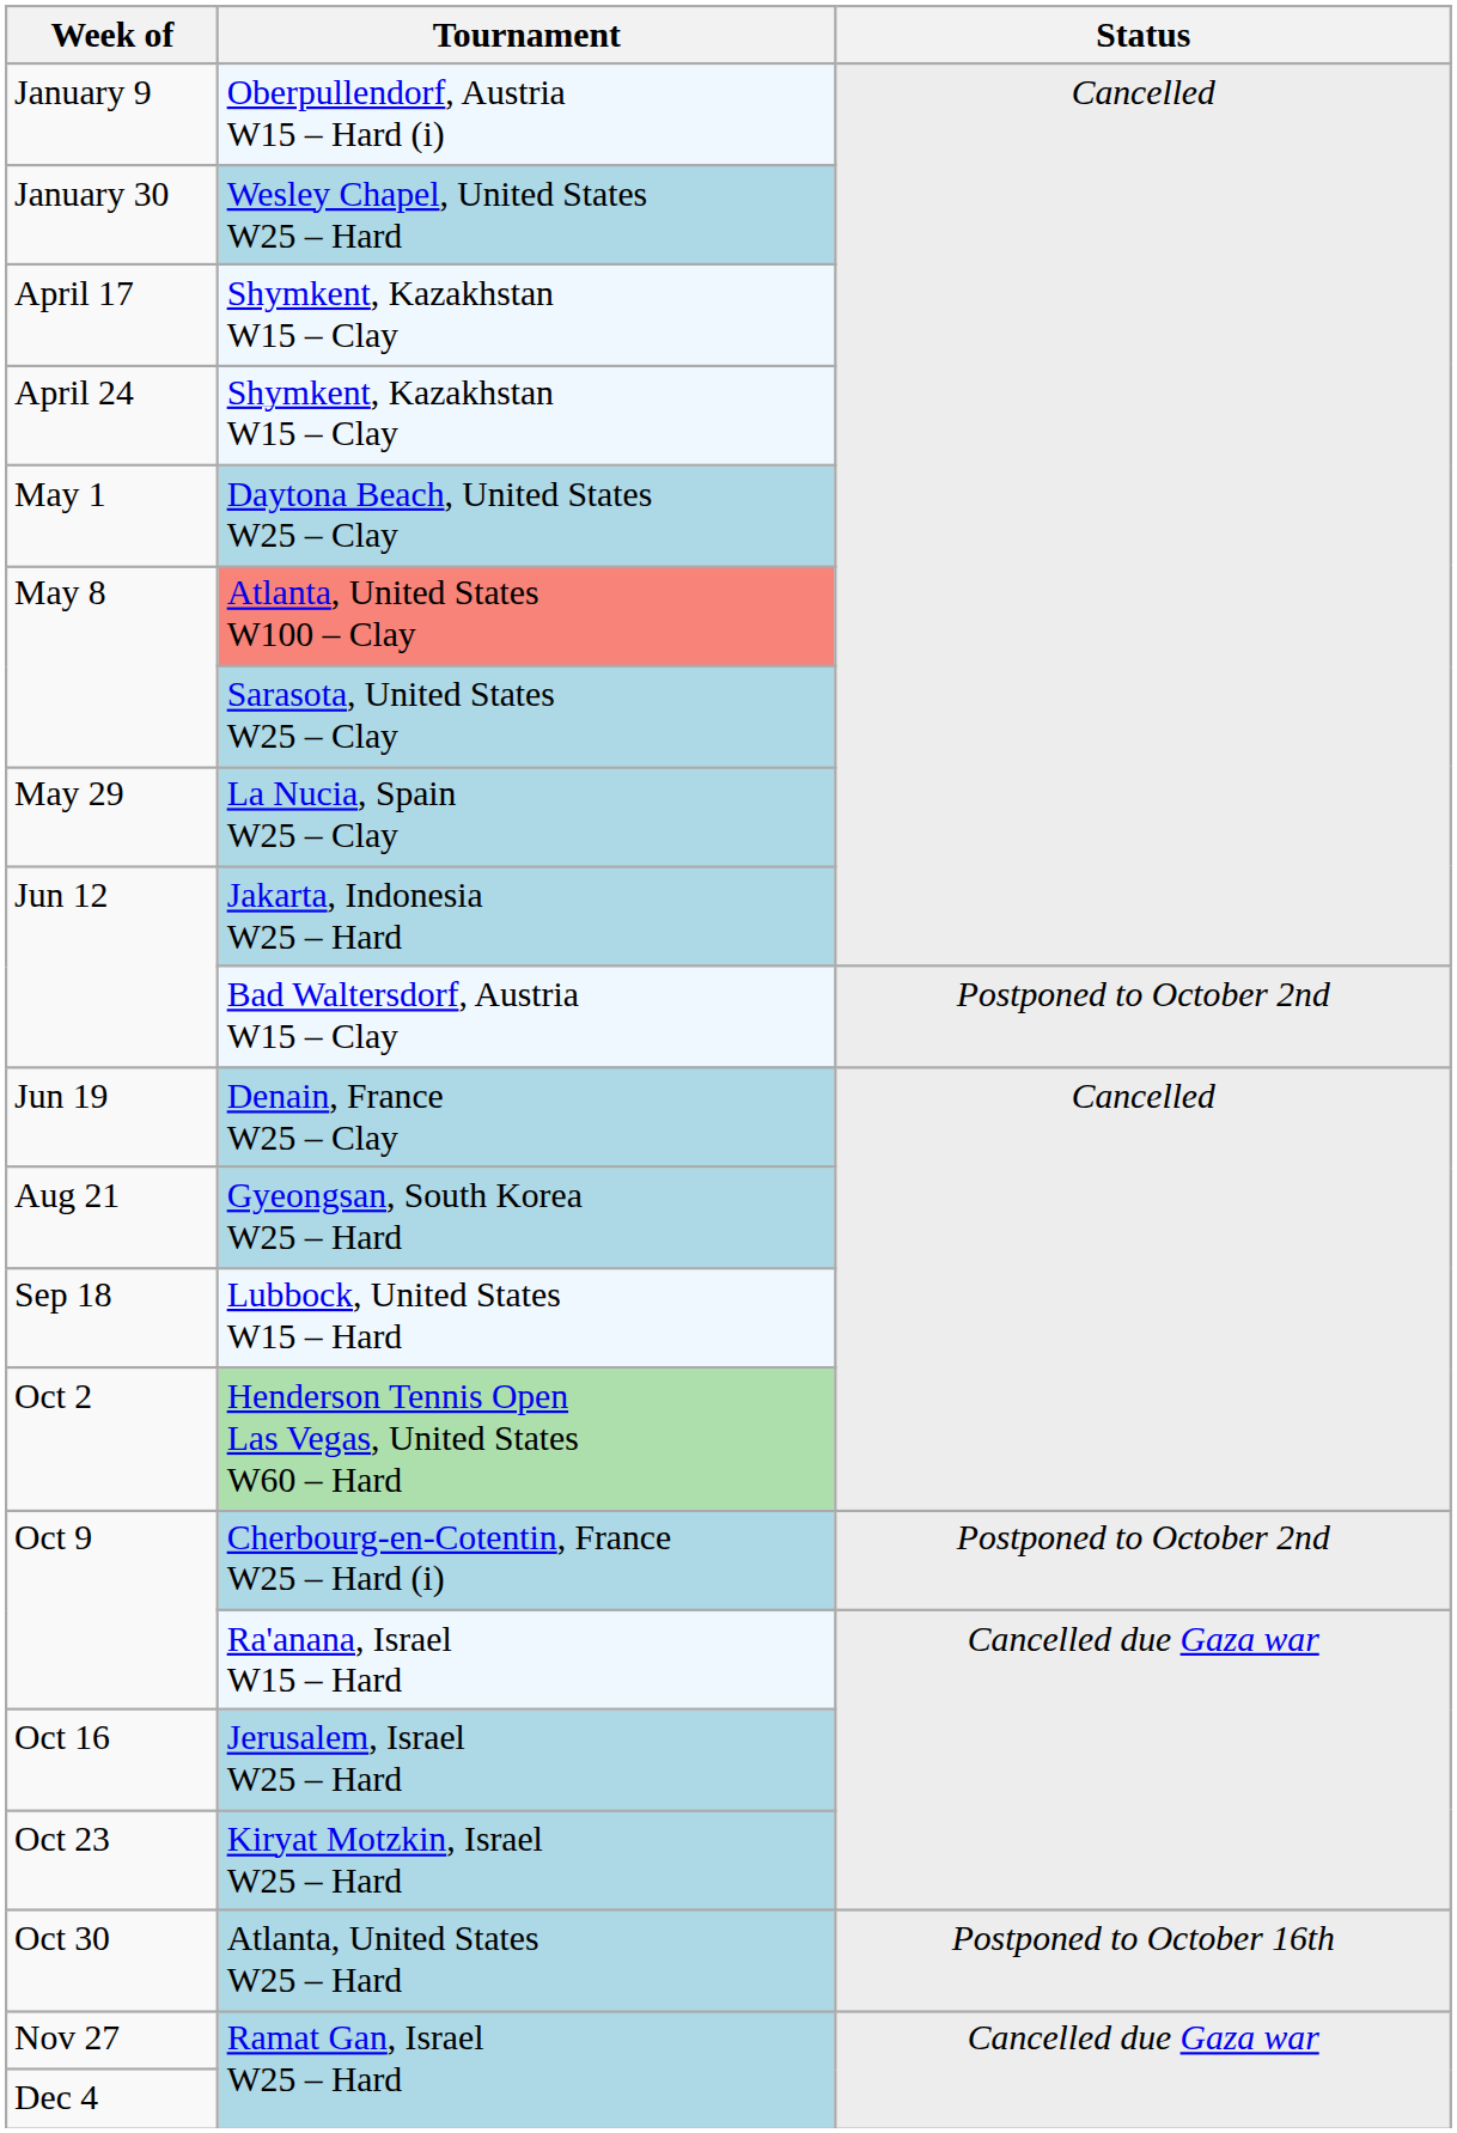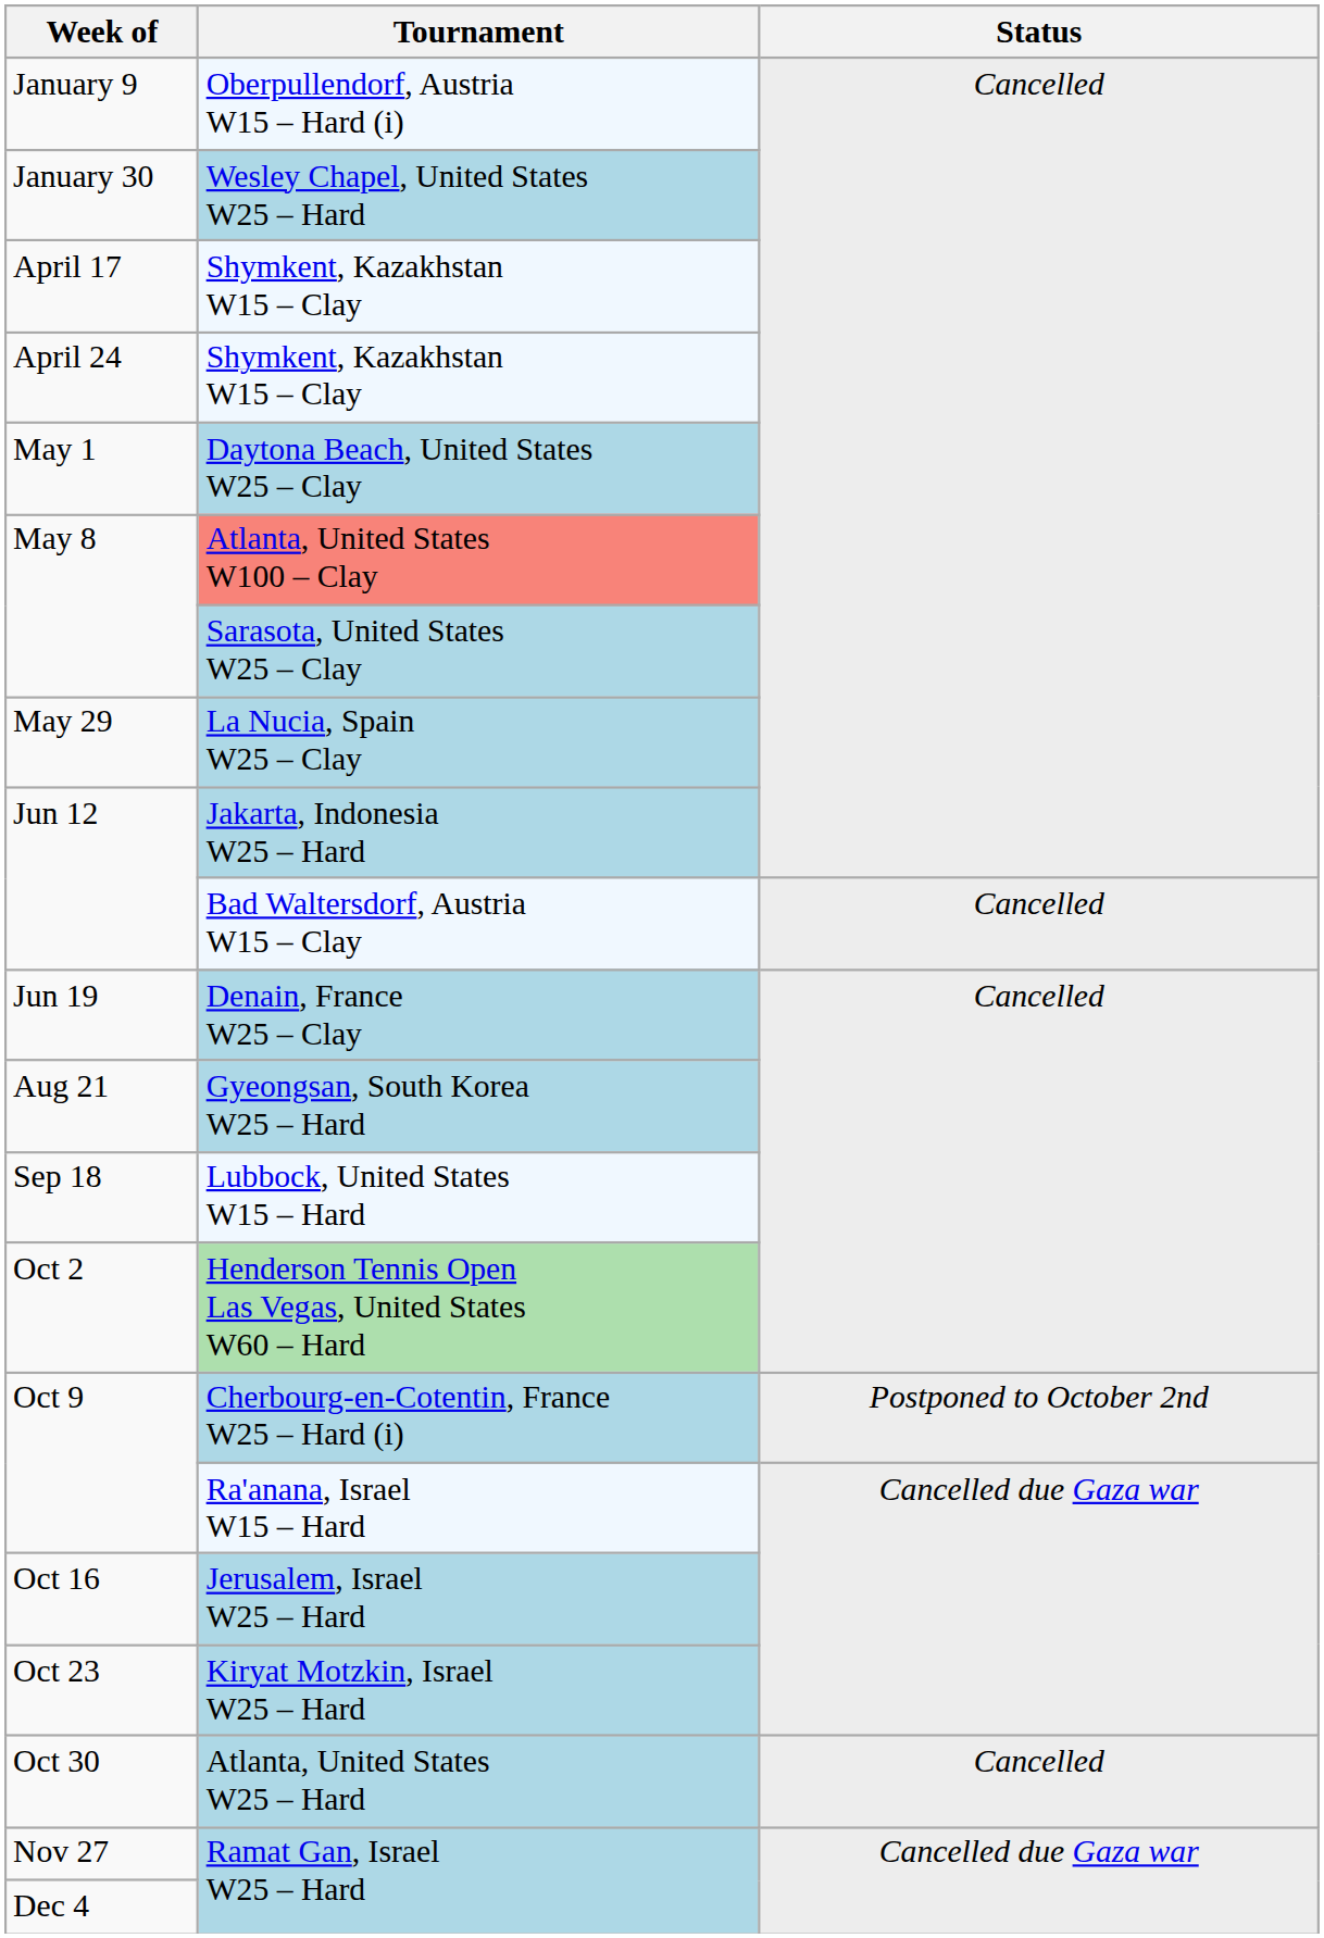Bad Waltersdorf, Austria W15 – Clay | Status: Postponed to October 2nd -> Cancelled
Atlanta, United States W25 – Hard | Status: Postponed to October 16th -> Cancelled
